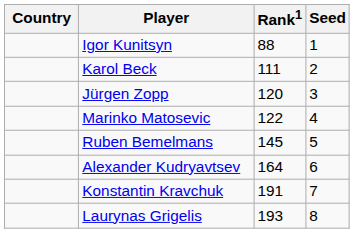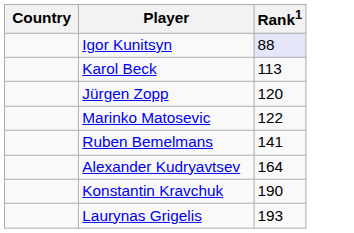- column: Seed | 1 | 2 | 3 | 4 | 5 | 6 | 7 | 8
Igor Kunitsyn | Rank1: no background -> lavender background
Karol Beck | Rank1: 111 -> 113
Ruben Bemelmans | Rank1: 145 -> 141
Konstantin Kravchuk | Rank1: 191 -> 190
